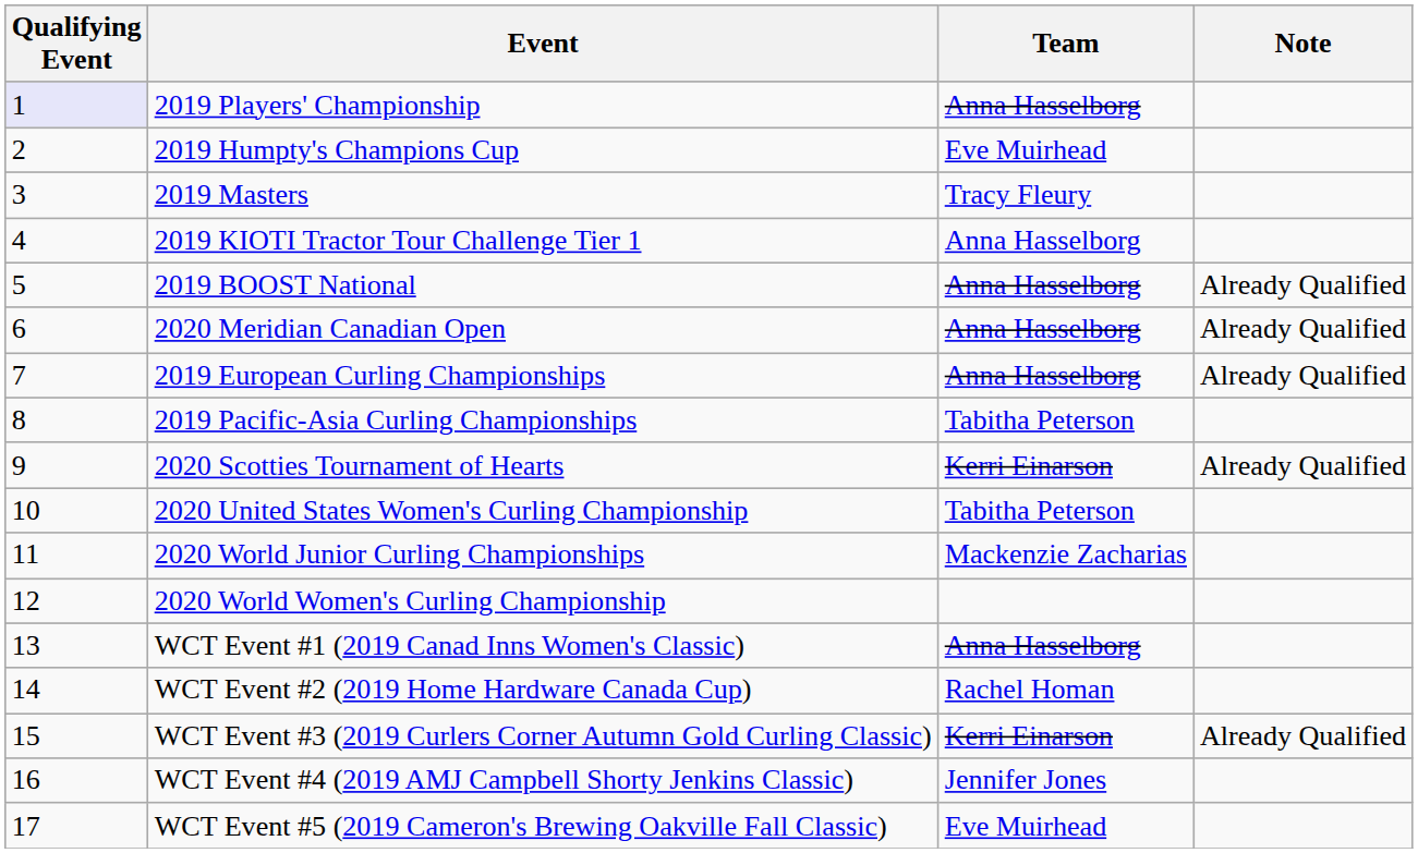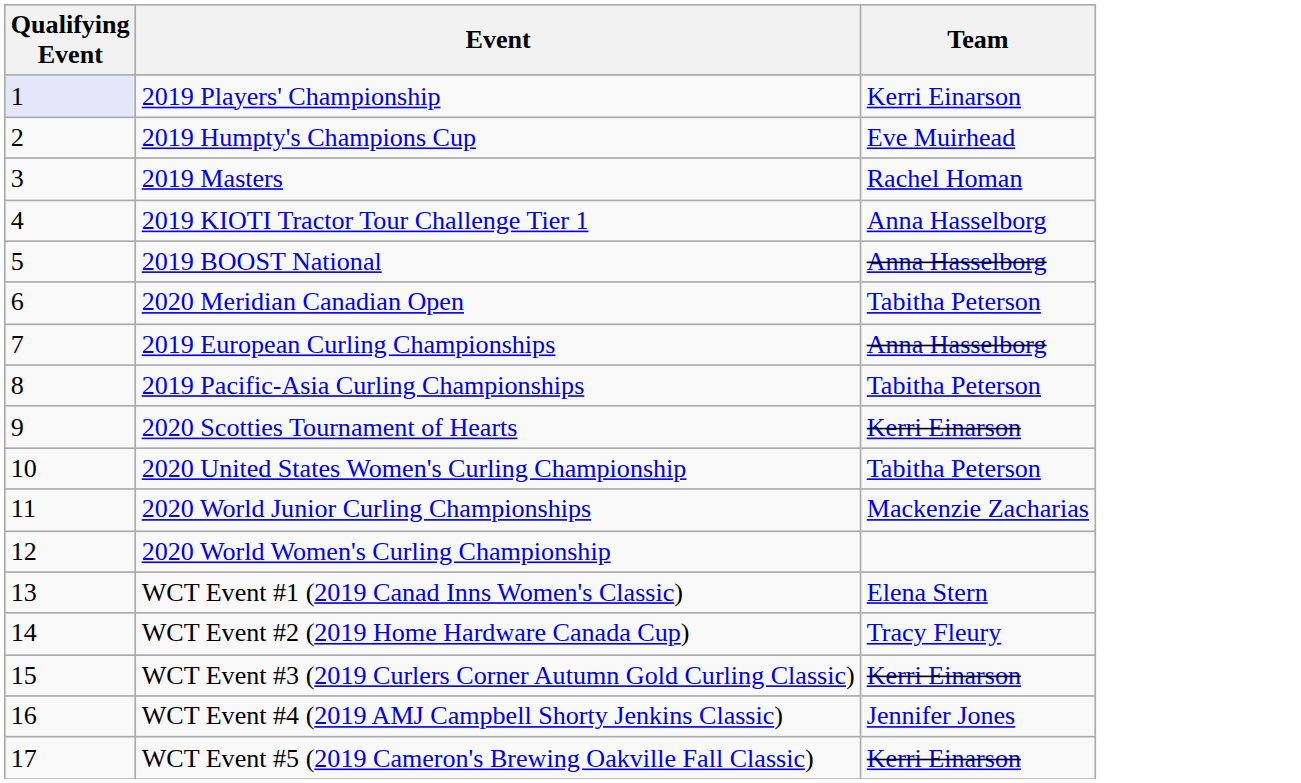- column: Note | Already Qualified | Already Qualified | Already Qualified | Already Qualified | Already Qualified
2019 Players' Championship | Team: Anna Hasselborg -> Kerri Einarson
2019 Masters | Team: Tracy Fleury -> Rachel Homan
2020 Meridian Canadian Open | Team: Anna Hasselborg -> Tabitha Peterson
WCT Event #1 (2019 Canad Inns Women's Classic) | Team: Anna Hasselborg -> Elena Stern
WCT Event #2 (2019 Home Hardware Canada Cup) | Team: Rachel Homan -> Tracy Fleury
WCT Event #5 (2019 Cameron's Brewing Oakville Fall Classic) | Team: Eve Muirhead -> Kerri Einarson
